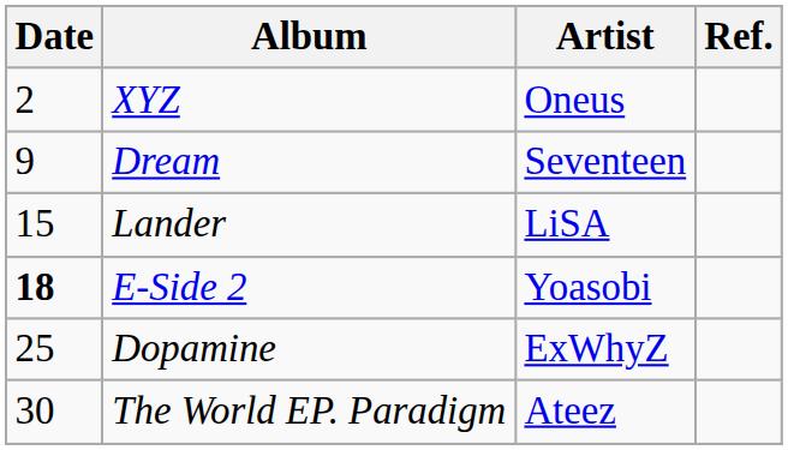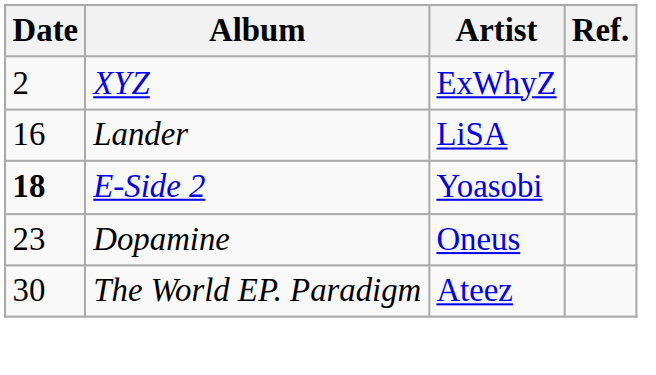XYZ | Artist: Oneus -> ExWhyZ
- row: 9 | Dream | Seventeen
Lander | Date: 15 -> 16
Dopamine | Date: 25 -> 23
Dopamine | Artist: ExWhyZ -> Oneus
